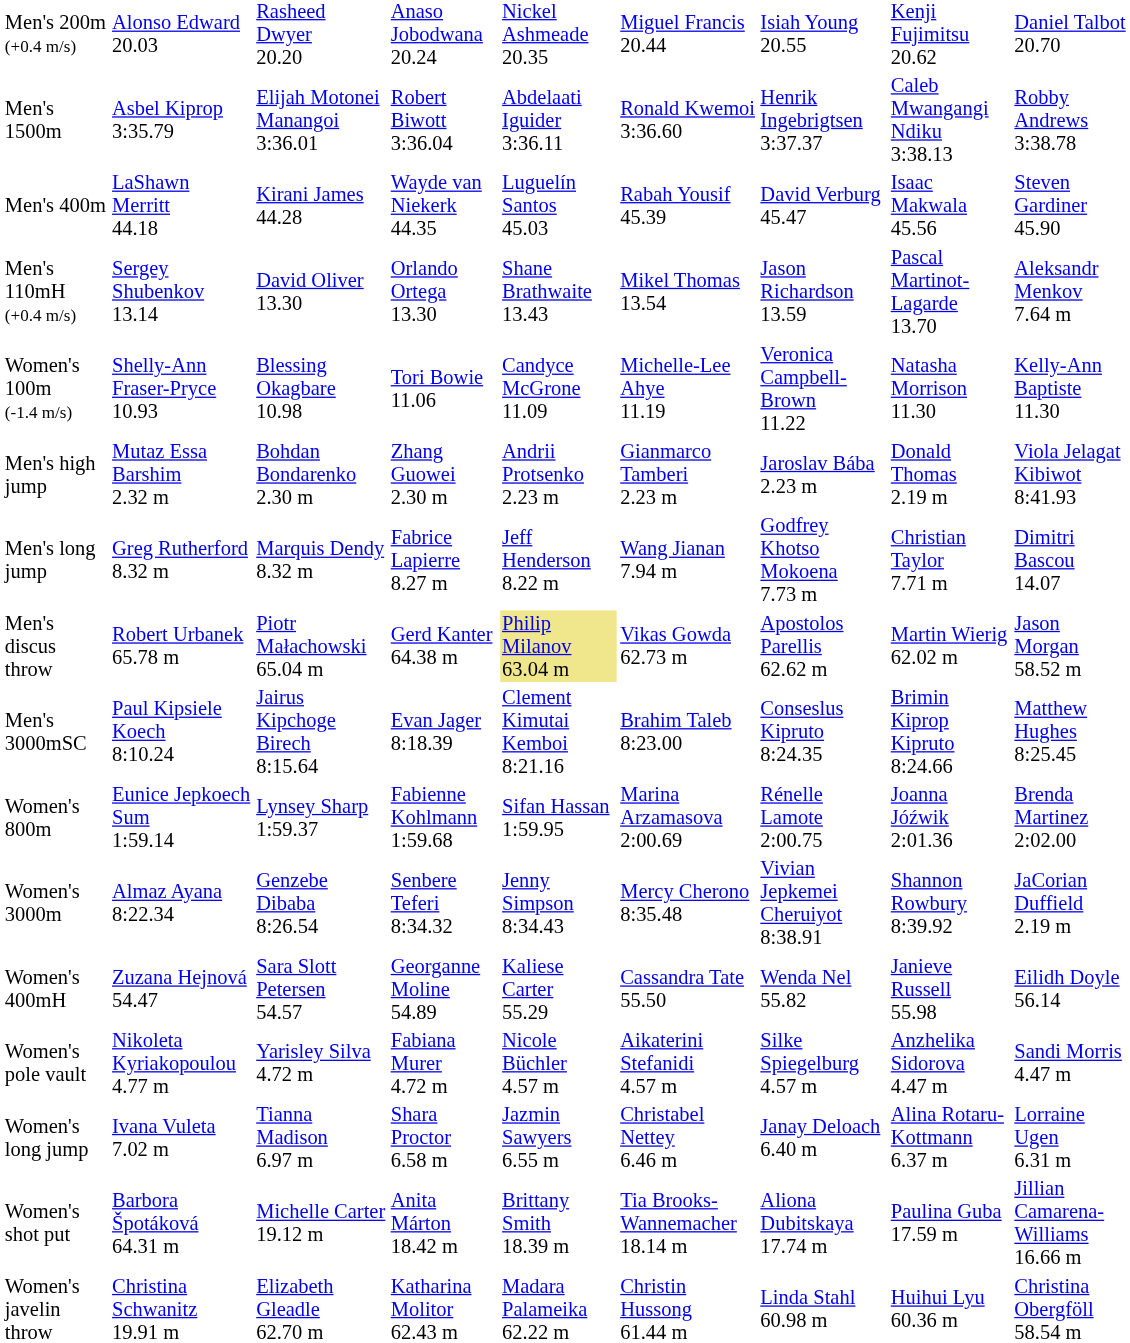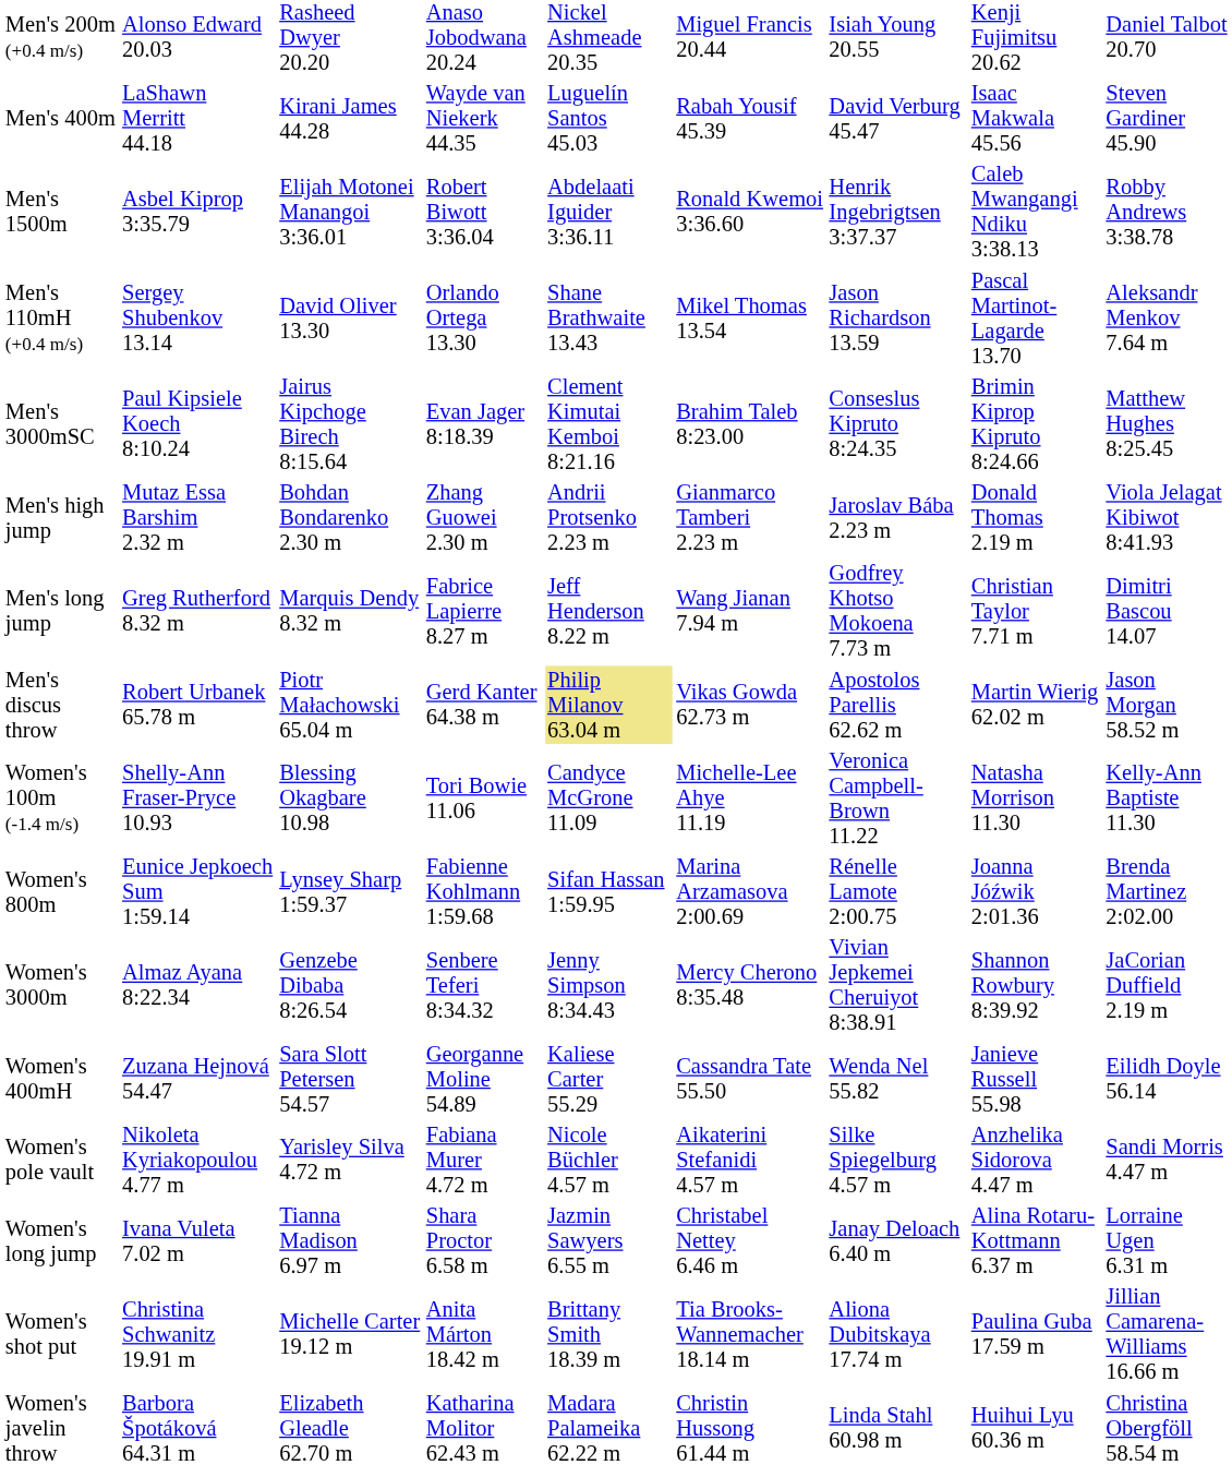rows swapped: Men's 400m <-> Men's 1500m
rows swapped: Men's 3000mSC <-> Women's 100m (-1.4 m/s)
Women's shot put | column 2: Barbora Špotáková 64.31 m -> Christina Schwanitz 19.91 m
Women's javelin throw | column 2: Christina Schwanitz 19.91 m -> Barbora Špotáková 64.31 m
